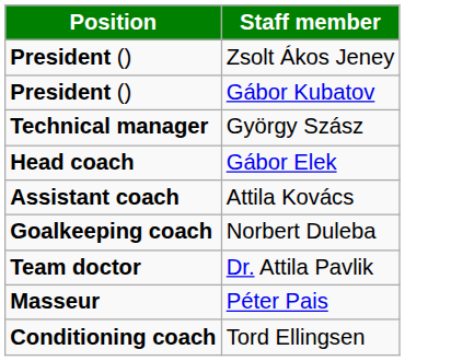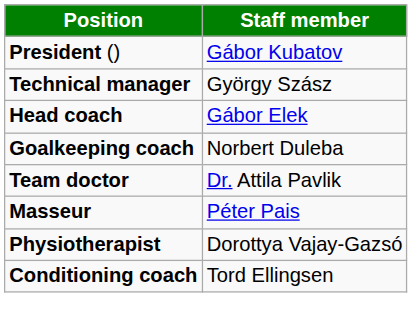- row: President () | Zsolt Ákos Jeney
- row: Assistant coach | Attila Kovács
+ row: Physiotherapist | Dorottya Vajay-Gazsó
